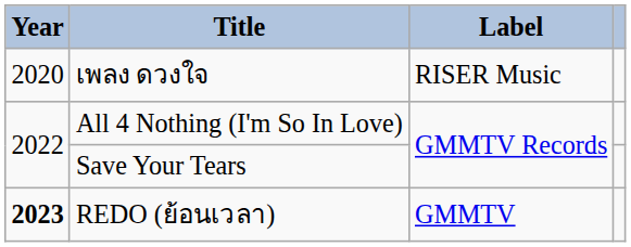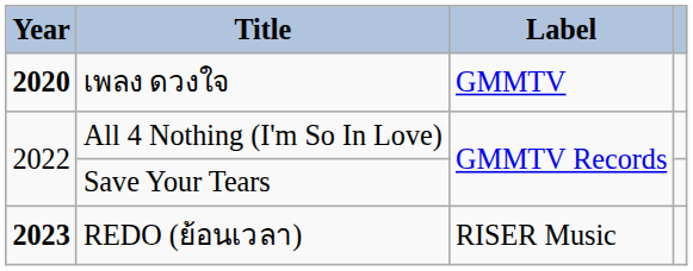เพลง ดวงใจ | Year: normal -> bold
เพลง ดวงใจ | Label: RISER Music -> GMMTV
REDO (ย้อนเวลา) | Label: GMMTV -> RISER Music
